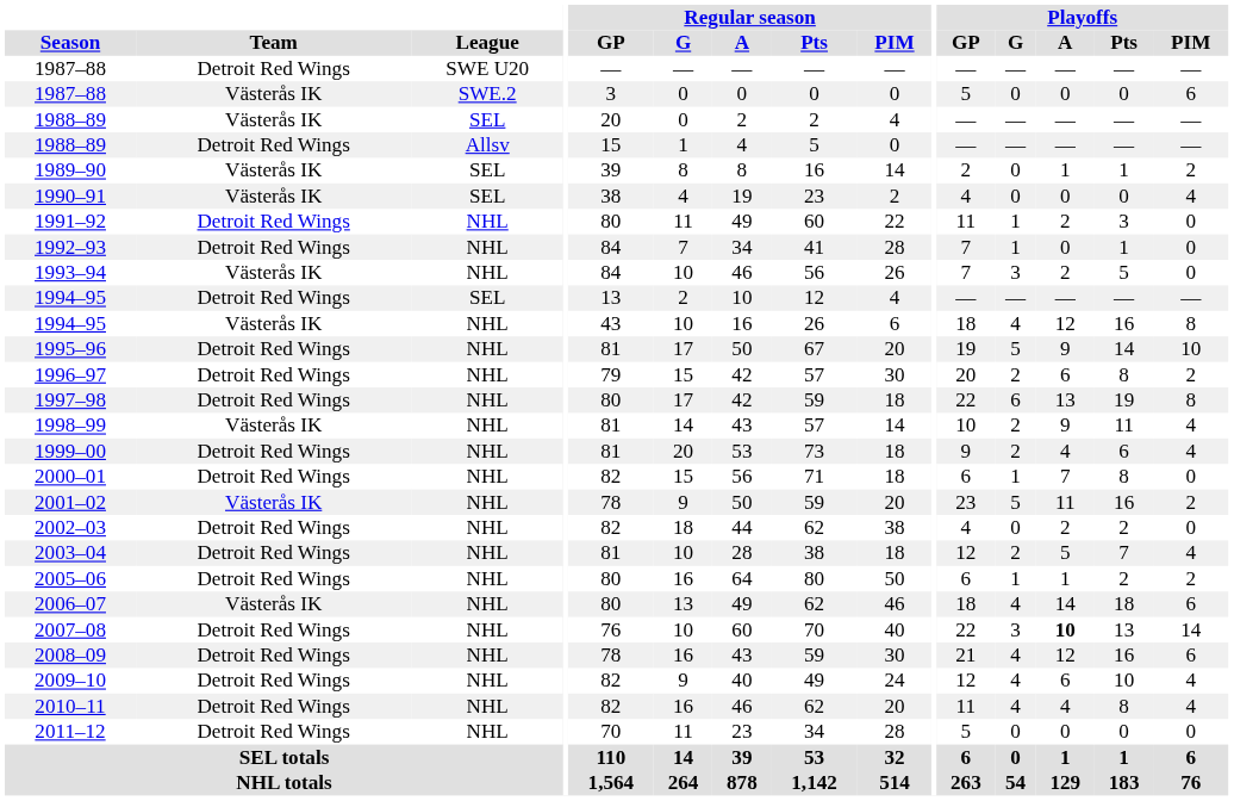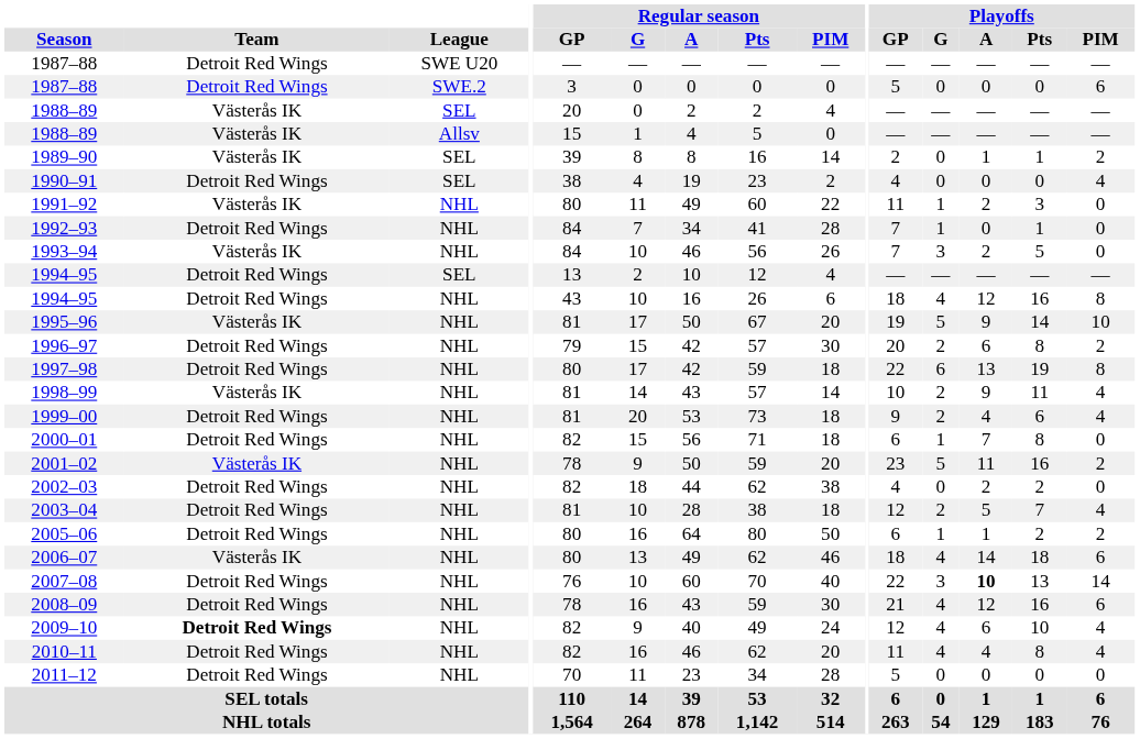1987–88 / SWE.2 | Team: Västerås IK -> Detroit Red Wings
1988–89 / Allsv | Team: Detroit Red Wings -> Västerås IK
1990–91 | Team: Västerås IK -> Detroit Red Wings
1991–92 | Team: Detroit Red Wings -> Västerås IK
1994–95 / NHL | Team: Västerås IK -> Detroit Red Wings
1995–96 | Team: Detroit Red Wings -> Västerås IK
2009–10 | Team: normal -> bold
